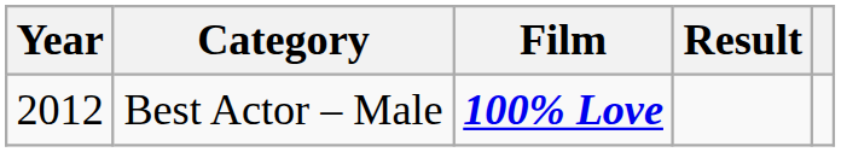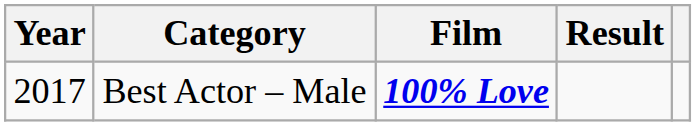Best Actor – Male | Year: 2012 -> 2017
